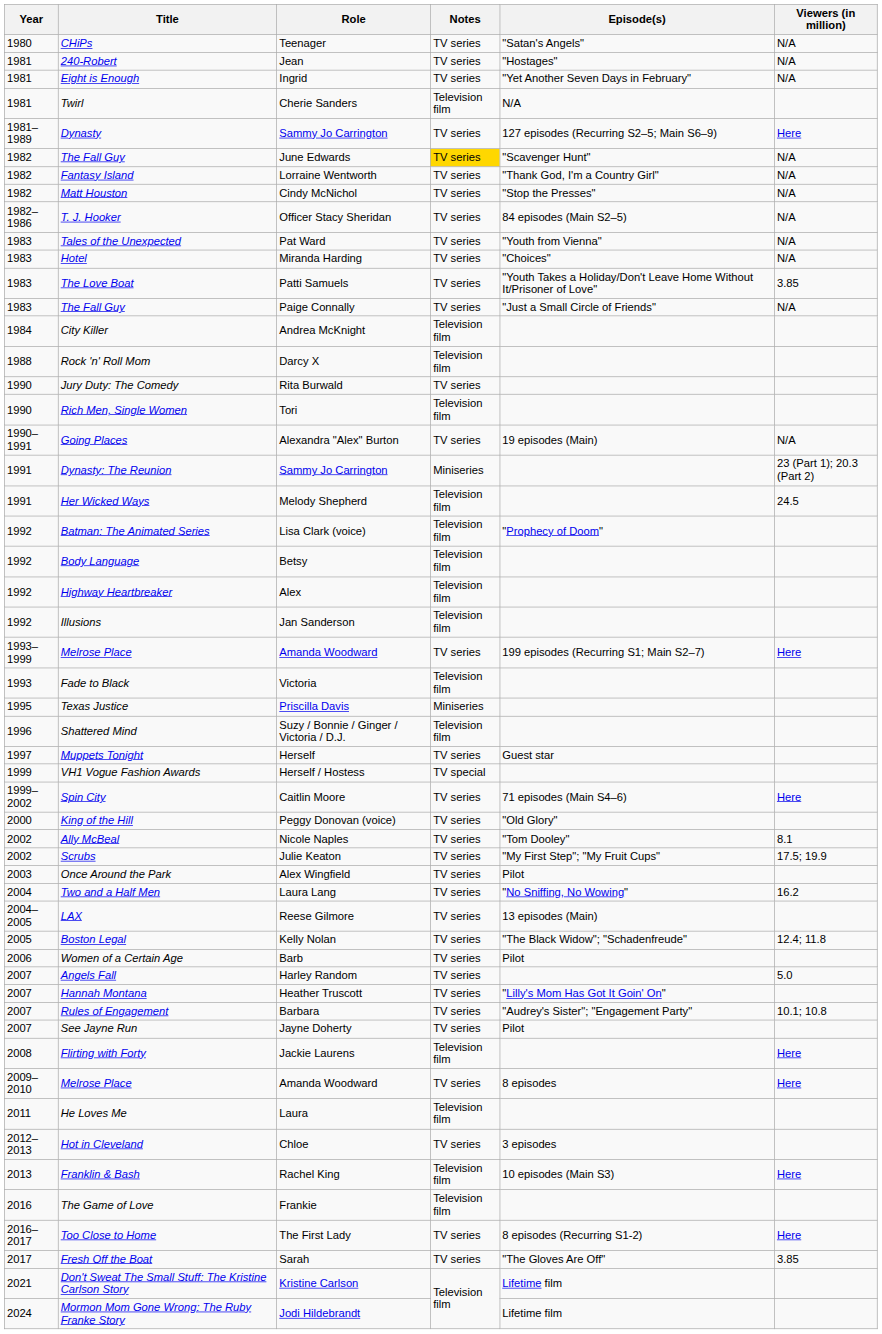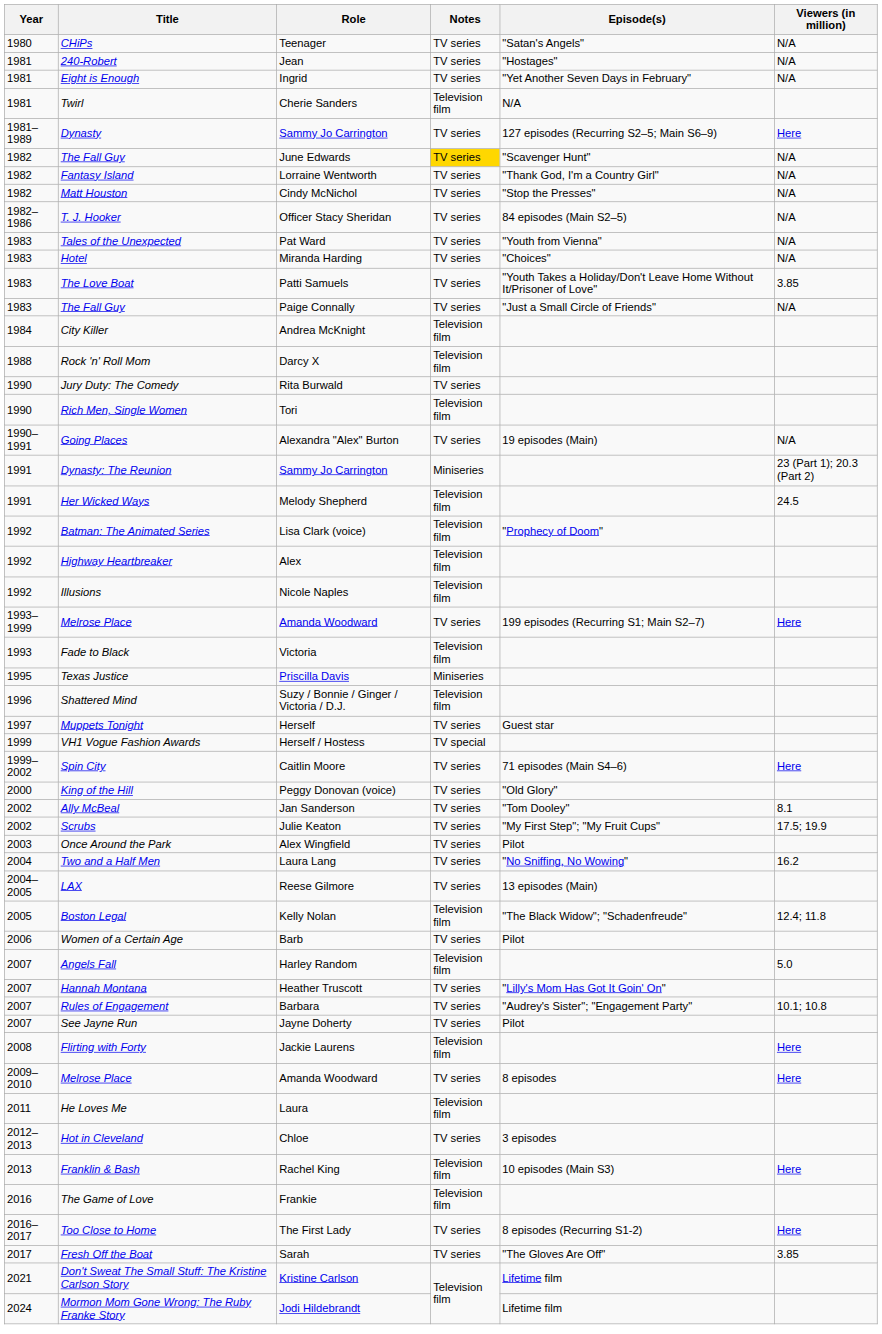- row: 1992 | Body Language | Betsy | Television film
Illusions | Role: Jan Sanderson -> Nicole Naples
Ally McBeal | Role: Nicole Naples -> Jan Sanderson
Boston Legal | Notes: TV series -> Television film
Angels Fall | Notes: TV series -> Television film
